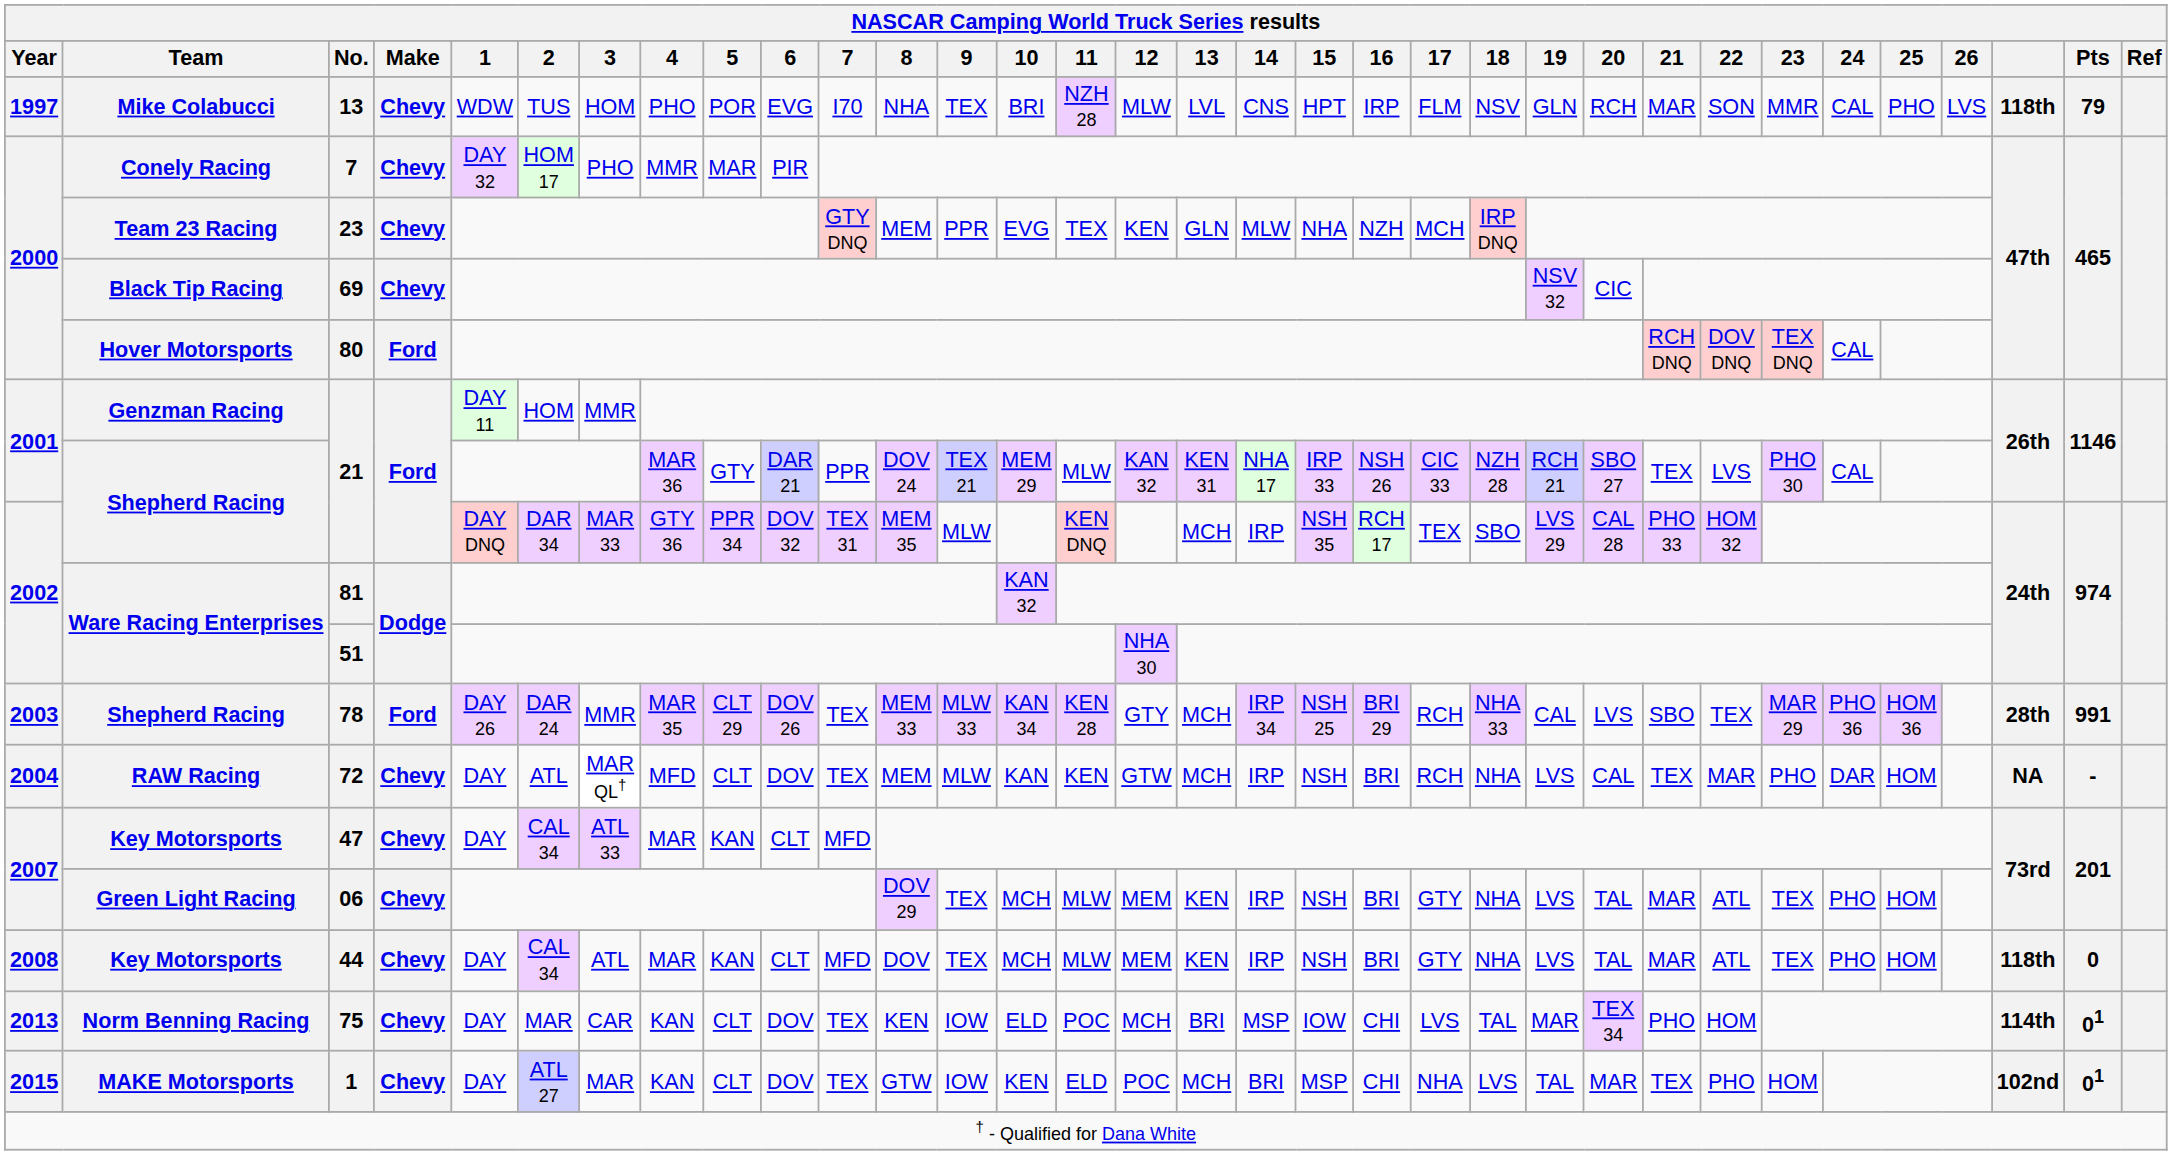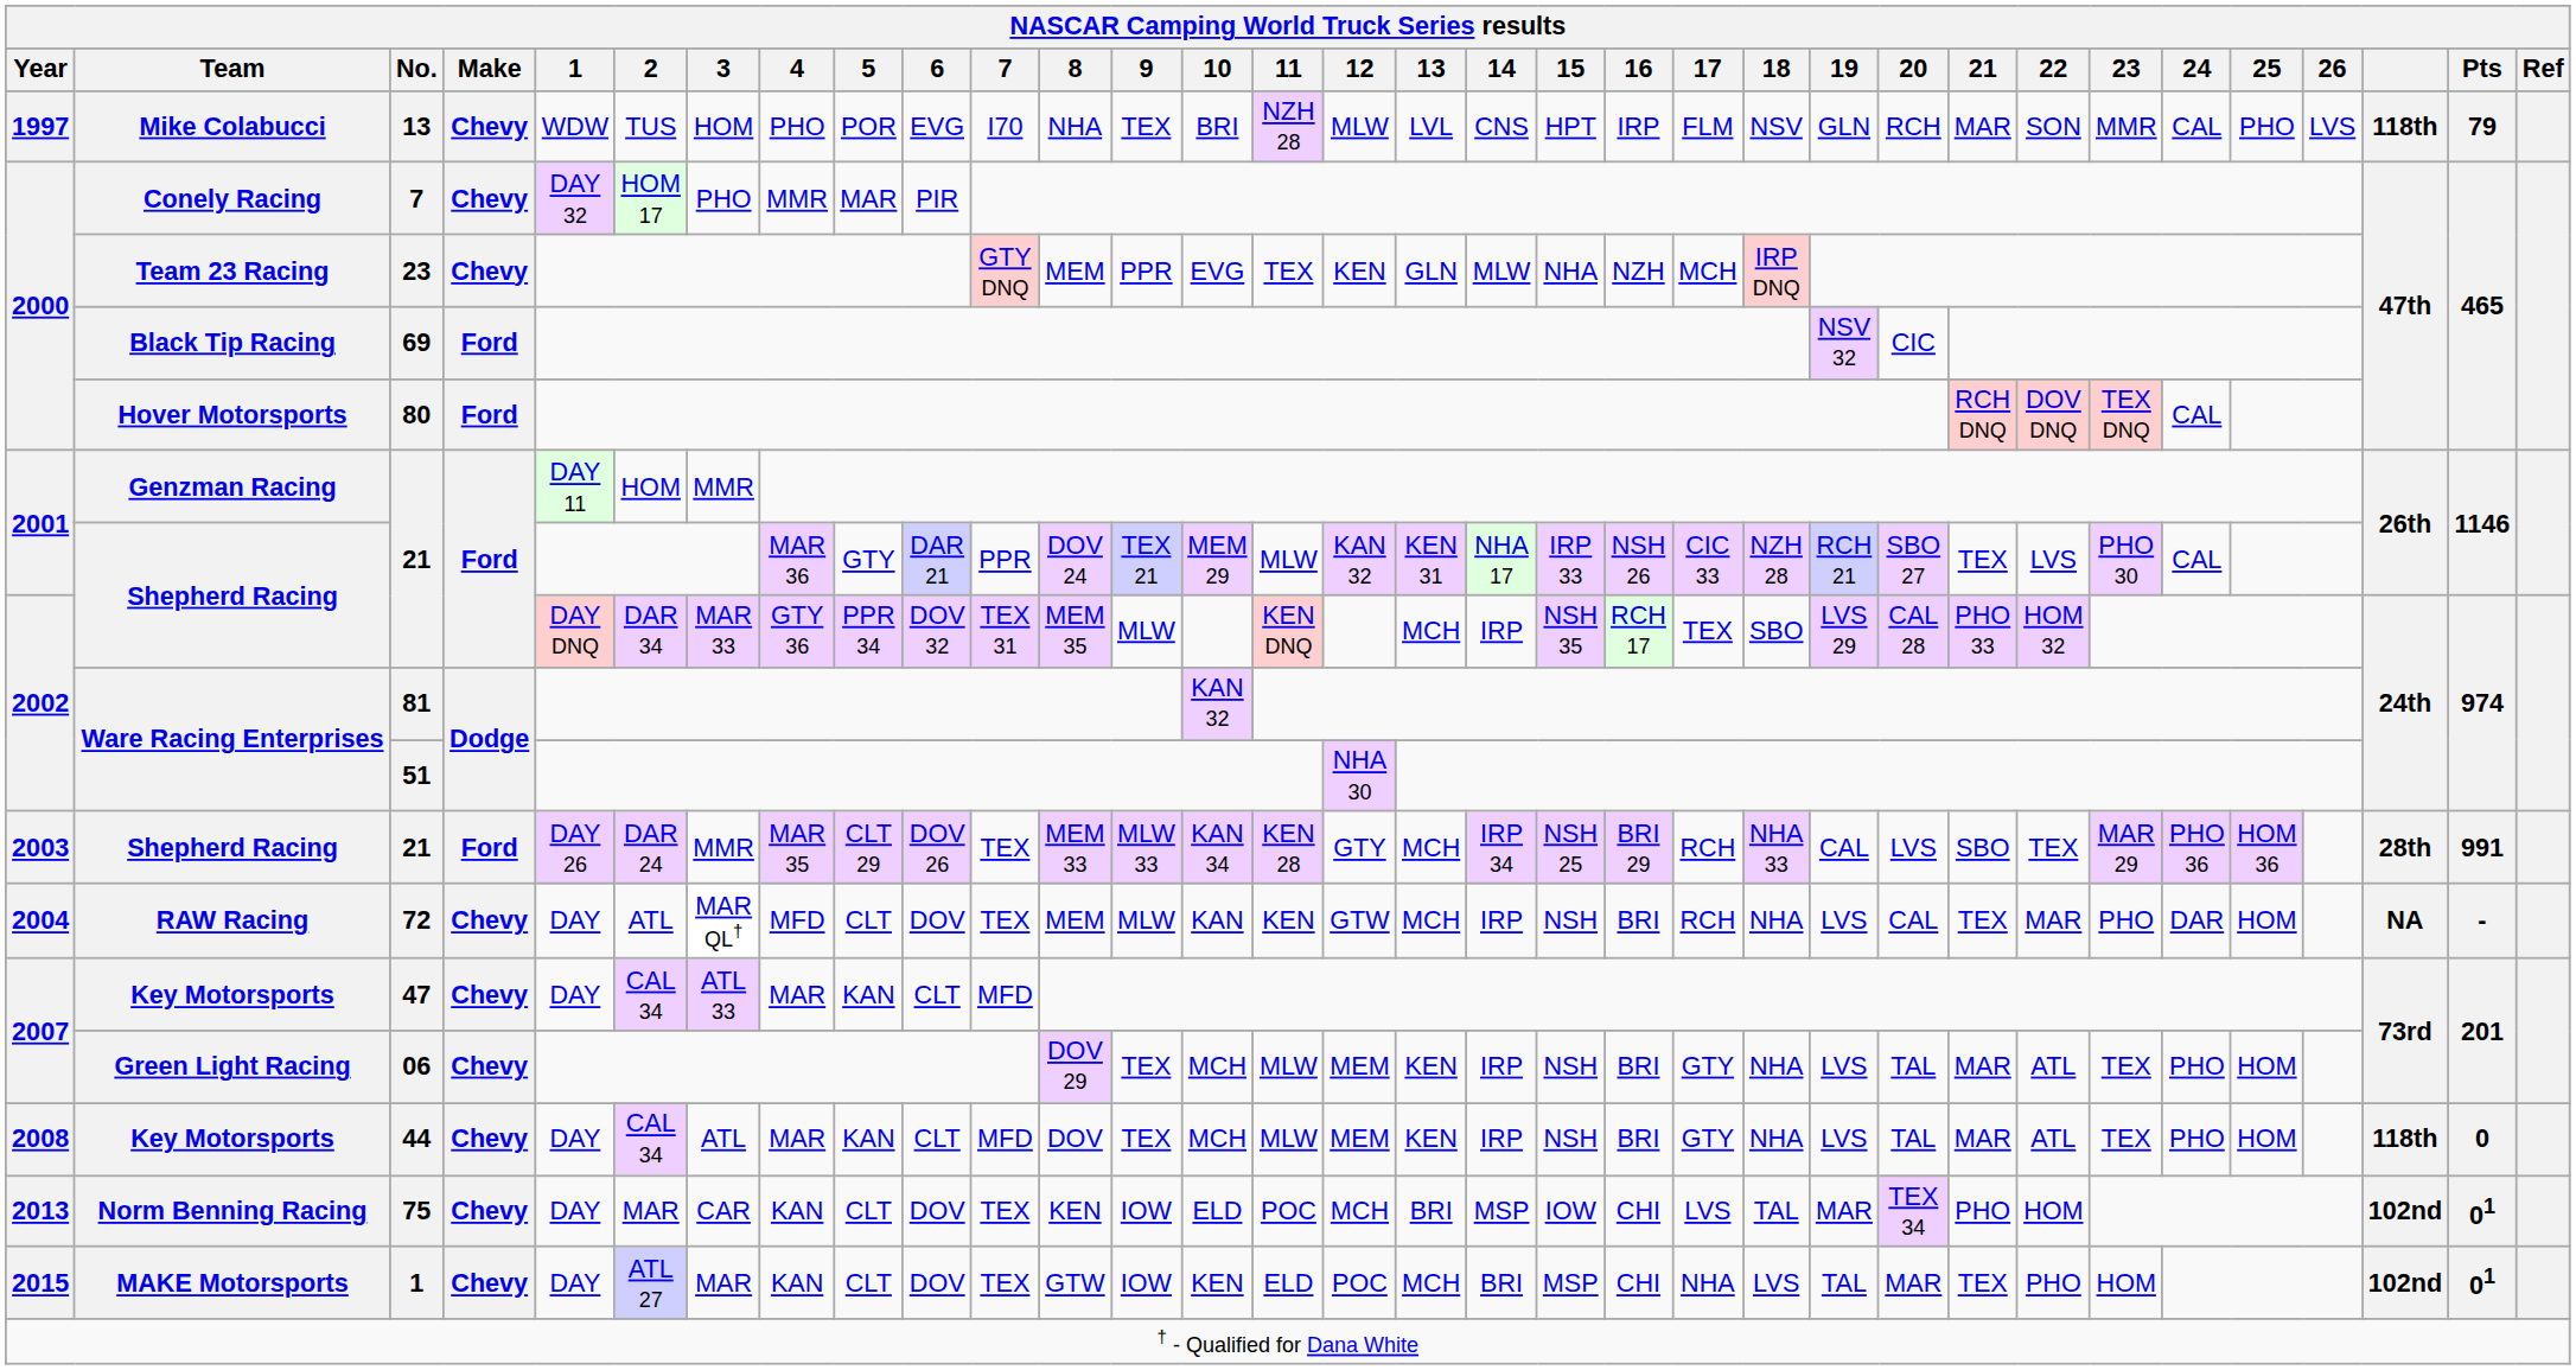Black Tip Racing | Make: Chevy -> Ford
2003 / Shepherd Racing | No.: 78 -> 21
Norm Benning Racing | column 31: 114th -> 102nd
